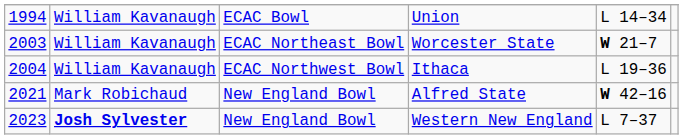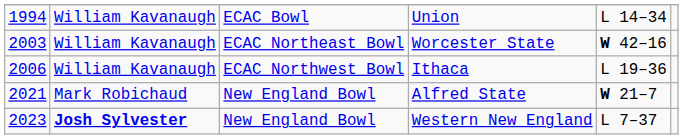Worcester State | column 5: W 21–7 -> W 42–16
Ithaca | column 1: 2004 -> 2006
Alfred State | column 5: W 42–16 -> W 21–7
